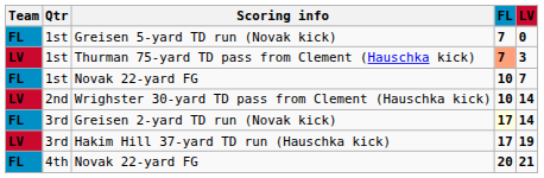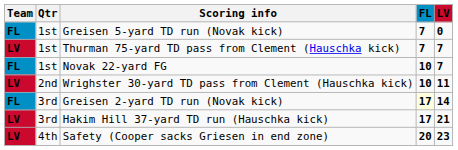Thurman 75-yard TD pass from Clement (Hauschka kick) | FL: lightsalmon background -> no background
Thurman 75-yard TD pass from Clement (Hauschka kick) | LV: 3 -> 7
Wrighster 30-yard TD pass from Clement (Hauschka kick) | LV: 14 -> 11
Hakim Hill 37-yard TD run (Hauschka kick) | LV: 19 -> 21
- row: FL | 4th | Novak 22-yard FG | 20 | 21
+ row: LV | 4th | Safety (Cooper sacks Griesen in end zone) | 20 | 23
